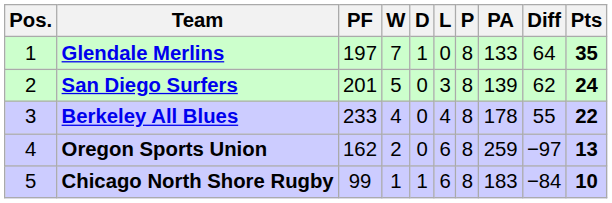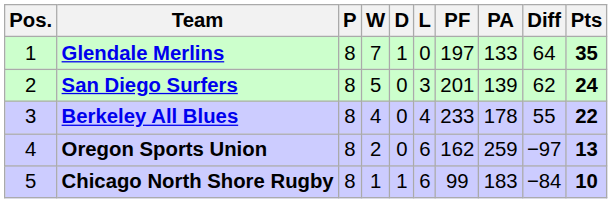columns swapped: P <-> PF
